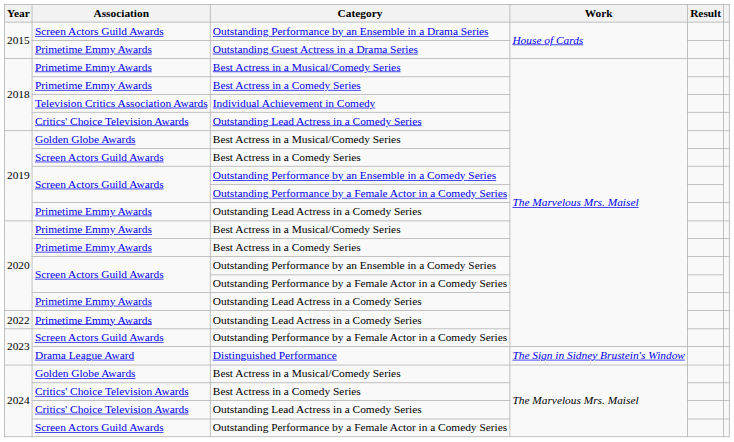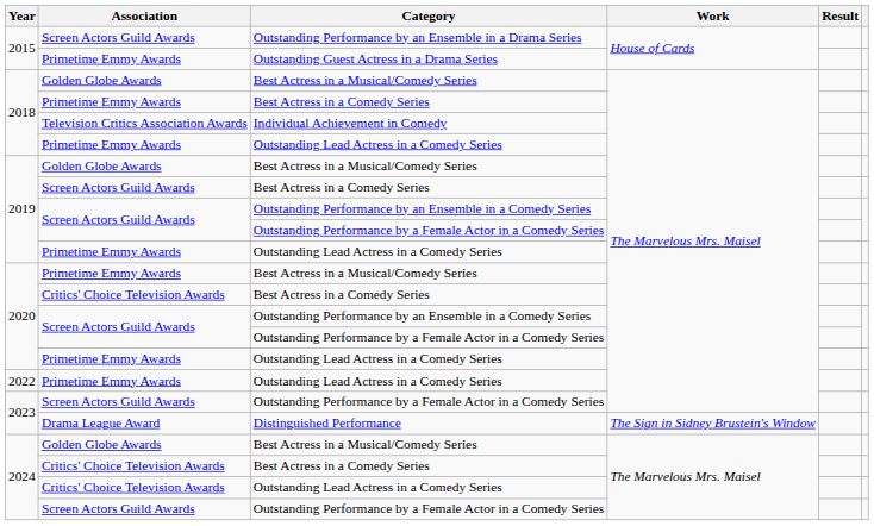2018 / Best Actress in a Musical/Comedy Series | Association: Primetime Emmy Awards -> Golden Globe Awards
2018 / Outstanding Lead Actress in a Comedy Series | Association: Critics' Choice Television Awards -> Primetime Emmy Awards
2020 / Best Actress in a Comedy Series | Association: Primetime Emmy Awards -> Critics' Choice Television Awards
